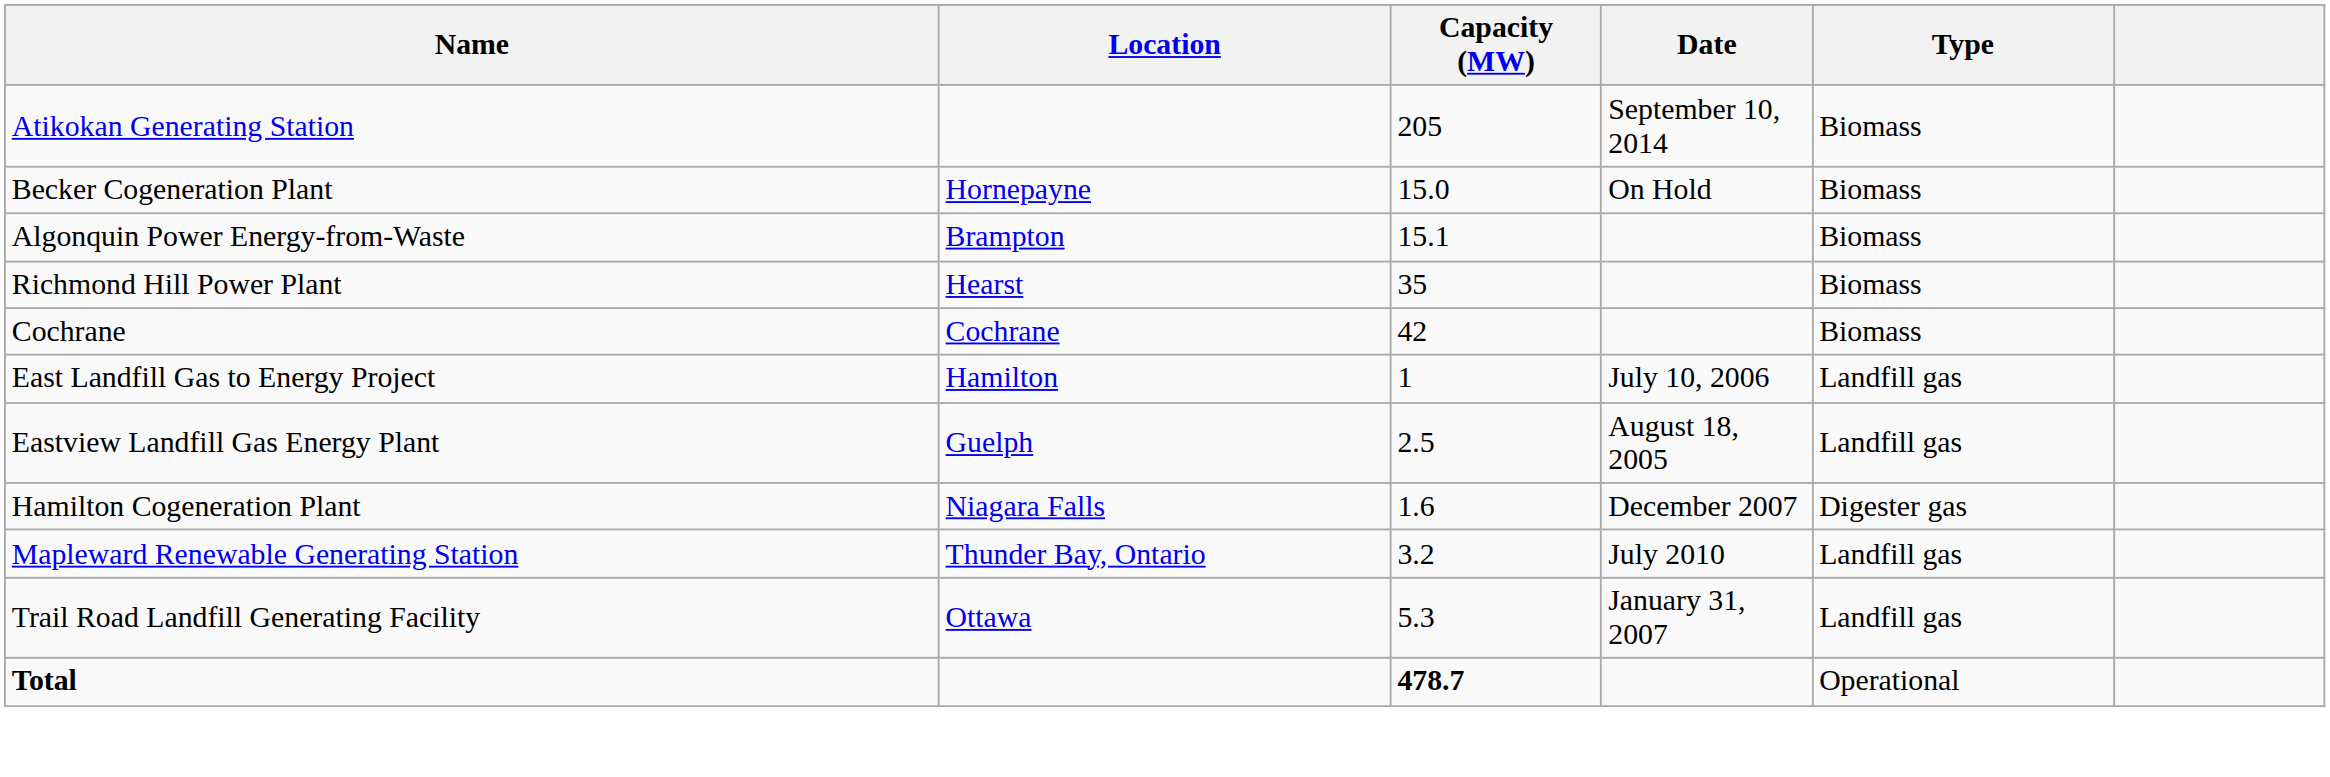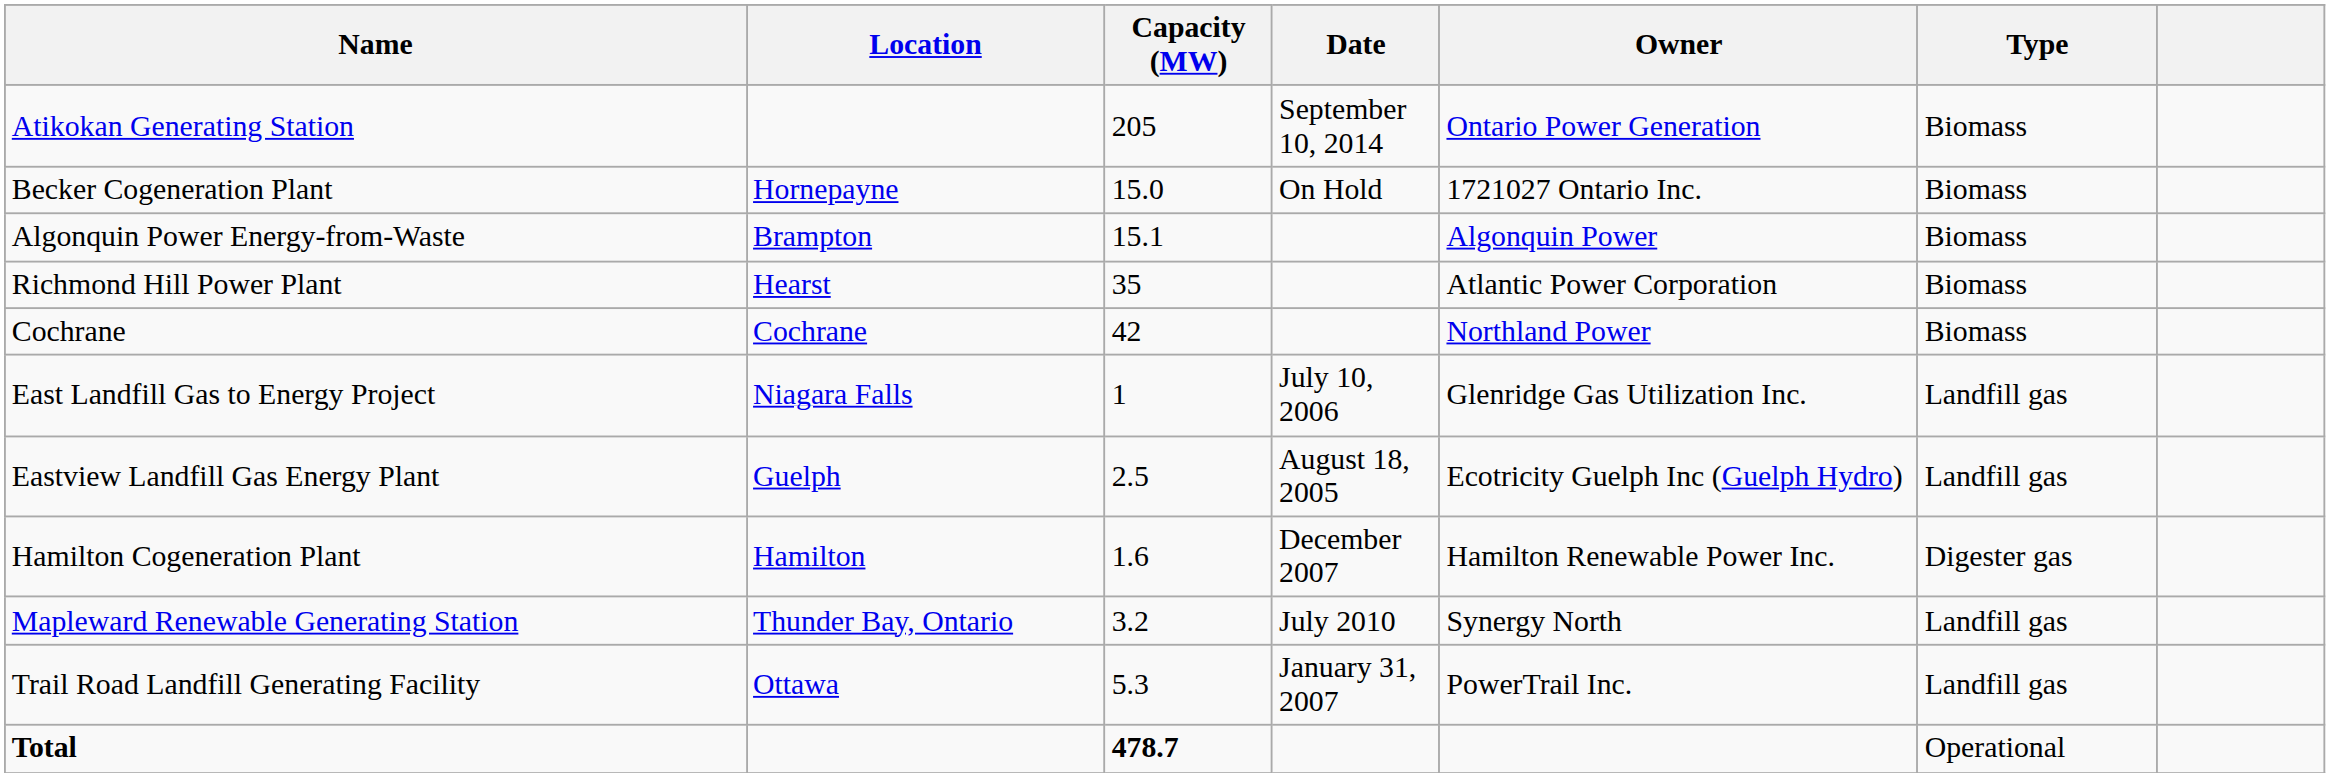+ column: Owner | Ontario Power Generation | 1721027 Ontario Inc. | Algonquin Power | Atlantic Power Corporation | Northland Power | Glenridge Gas Utilization Inc. | Ecotricity Guelph Inc (Guelph Hydro) | Hamilton Renewable Power Inc. | Synergy North | PowerTrail Inc.
East Landfill Gas to Energy Project | Location: Hamilton -> Niagara Falls
Hamilton Cogeneration Plant | Location: Niagara Falls -> Hamilton
